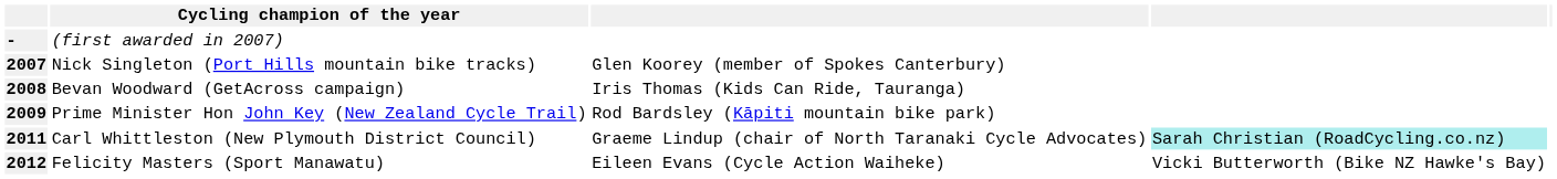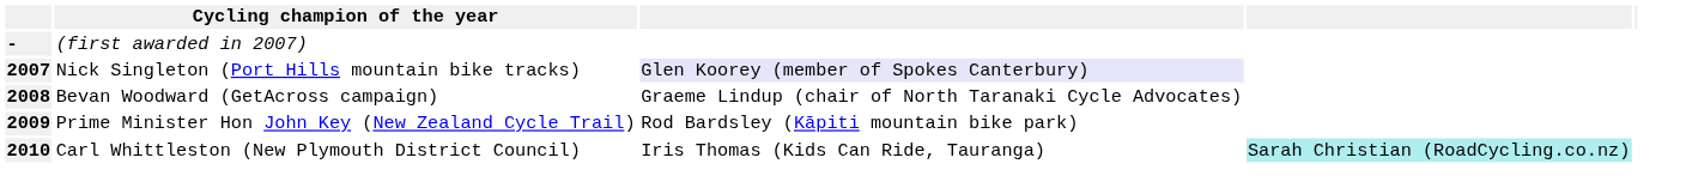Nick Singleton (Port Hills mountain bike tracks) | column 3: no background -> lavender background
Bevan Woodward (GetAcross campaign) | column 3: Iris Thomas (Kids Can Ride, Tauranga) -> Graeme Lindup (chair of North Taranaki Cycle Advocates)
Carl Whittleston (New Plymouth District Council) | column 1: 2011 -> 2010
Carl Whittleston (New Plymouth District Council) | column 3: Graeme Lindup (chair of North Taranaki Cycle Advocates) -> Iris Thomas (Kids Can Ride, Tauranga)
- row: 2012 | Felicity Masters (Sport Manawatu) | Eileen Evans (Cycle Action Waiheke) | Vicki Butterworth (Bike NZ Hawke's Bay)
